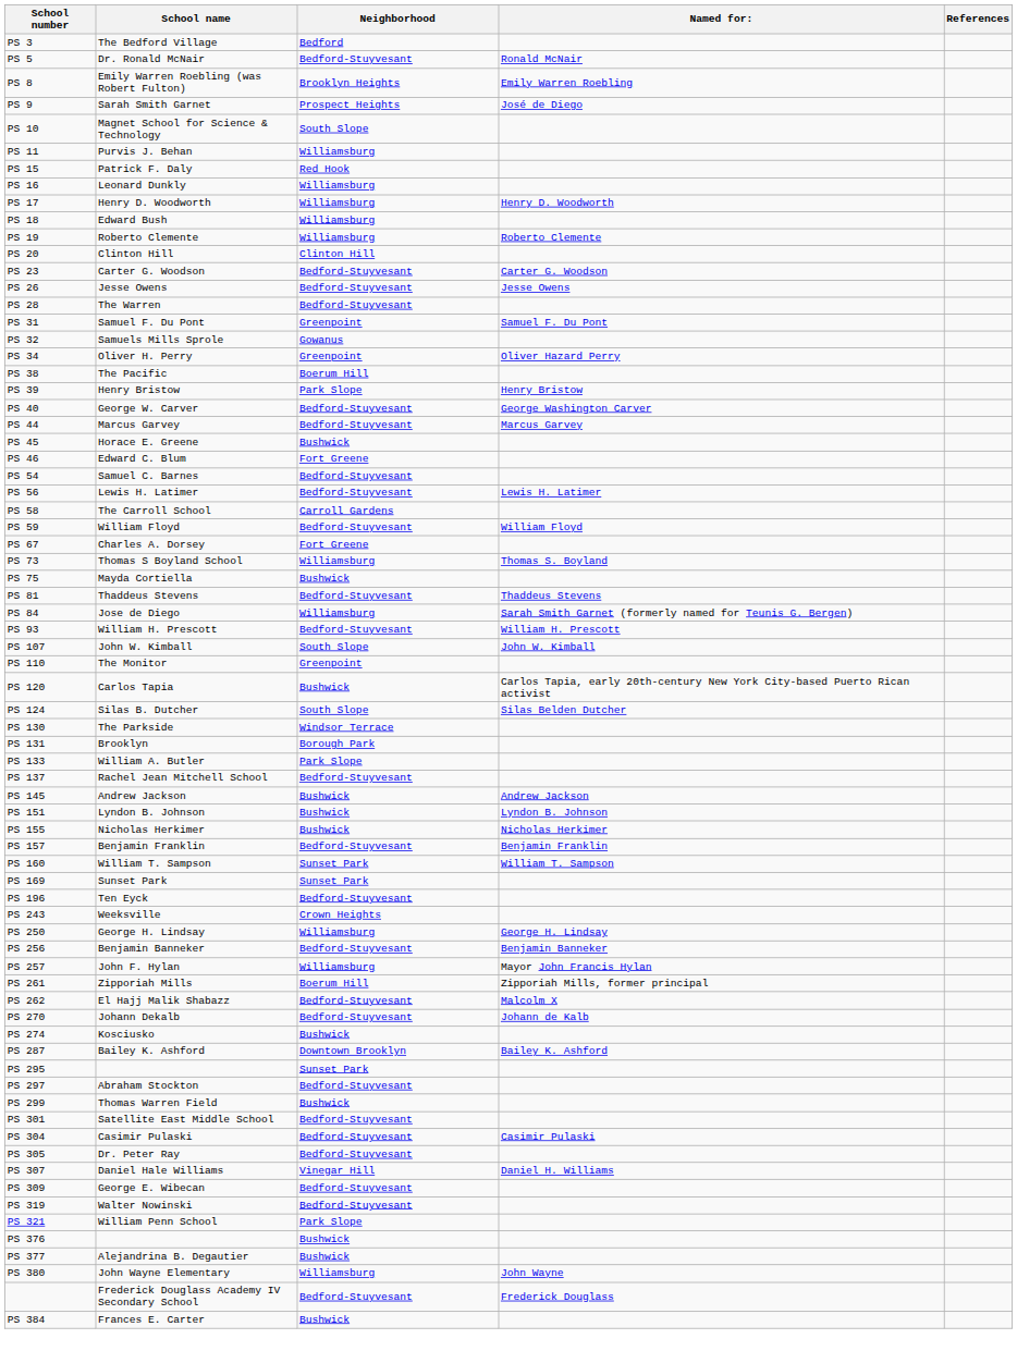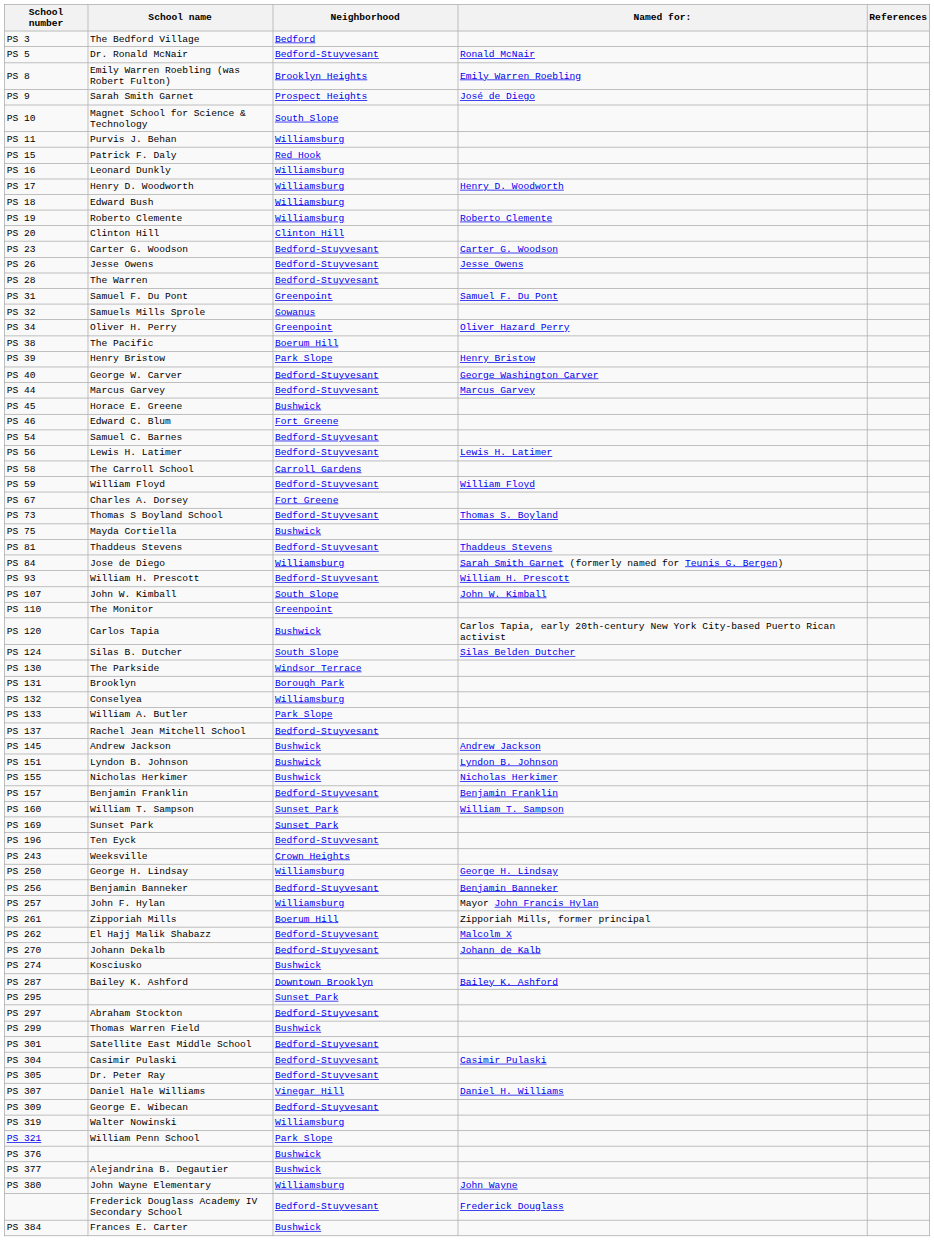PS 73 | Neighborhood: Williamsburg -> Bedford-Stuyvesant
+ row: PS 132 | Conselyea | Williamsburg
PS 319 | Neighborhood: Bedford-Stuyvesant -> Williamsburg
